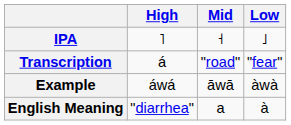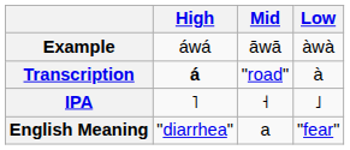rows swapped: IPA <-> Example
Transcription | High: normal -> bold
Transcription | Low: "fear" -> à
English Meaning | Low: à -> "fear"
